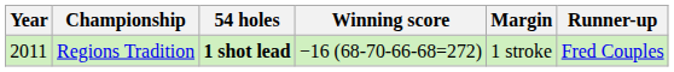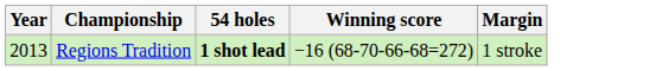- column: Runner-up | Fred Couples
Regions Tradition | Year: 2011 -> 2013
